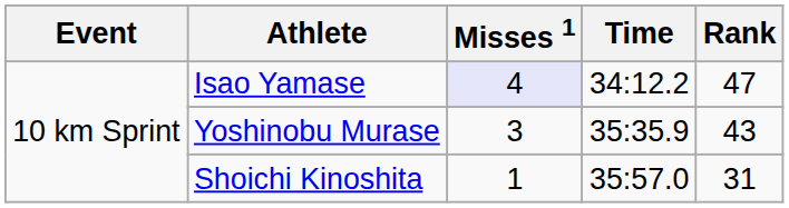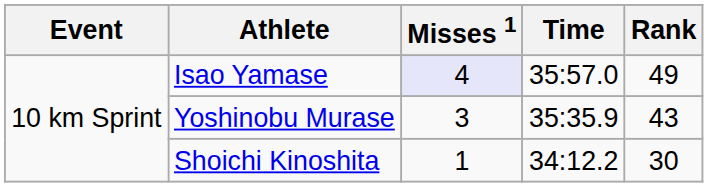Isao Yamase | Time: 34:12.2 -> 35:57.0
Isao Yamase | Rank: 47 -> 49
Shoichi Kinoshita | Time: 35:57.0 -> 34:12.2
Shoichi Kinoshita | Rank: 31 -> 30
